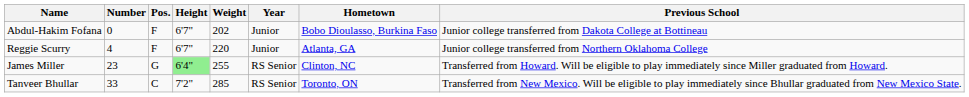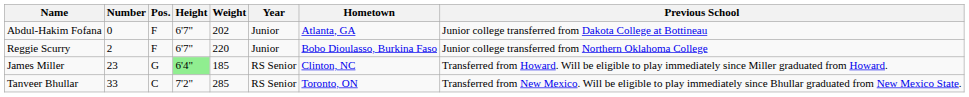Abdul-Hakim Fofana | Hometown: Bobo Dioulasso, Burkina Faso -> Atlanta, GA
Reggie Scurry | Number: 4 -> 2
Reggie Scurry | Hometown: Atlanta, GA -> Bobo Dioulasso, Burkina Faso
James Miller | Weight: 255 -> 185
